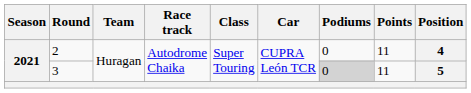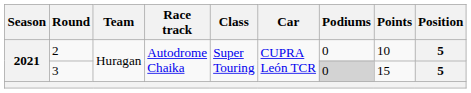2 | Points: 11 -> 10
2 | Position: 4 -> 5
3 | Points: 11 -> 15
